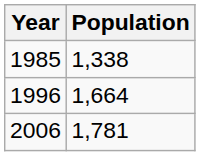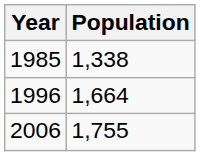2006 | Population: 1,781 -> 1,755
